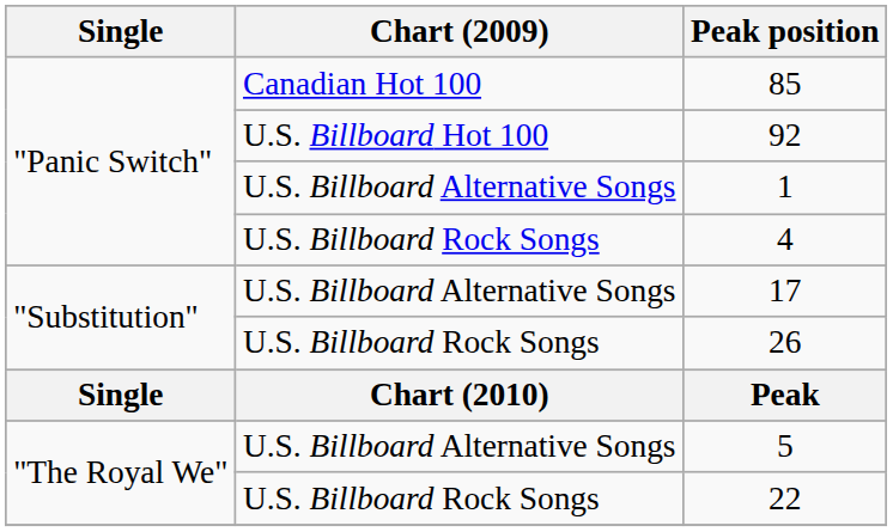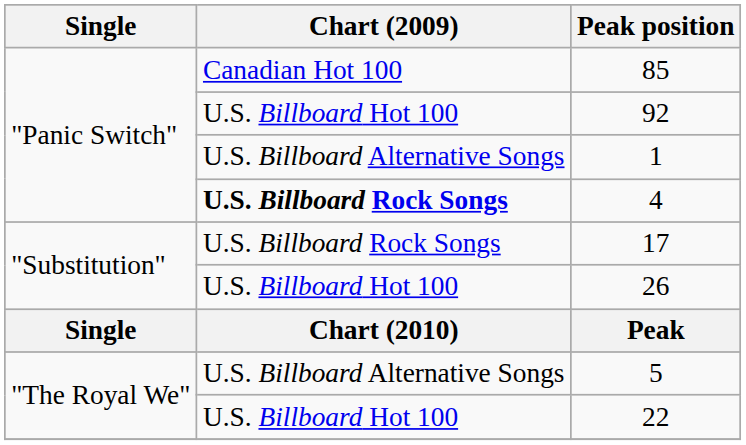4 | Chart (2009): normal -> bold
17 | Chart (2009): U.S. Billboard Alternative Songs -> U.S. Billboard Rock Songs
26 | Chart (2009): U.S. Billboard Rock Songs -> U.S. Billboard Hot 100
22 | Chart (2009): U.S. Billboard Rock Songs -> U.S. Billboard Hot 100
